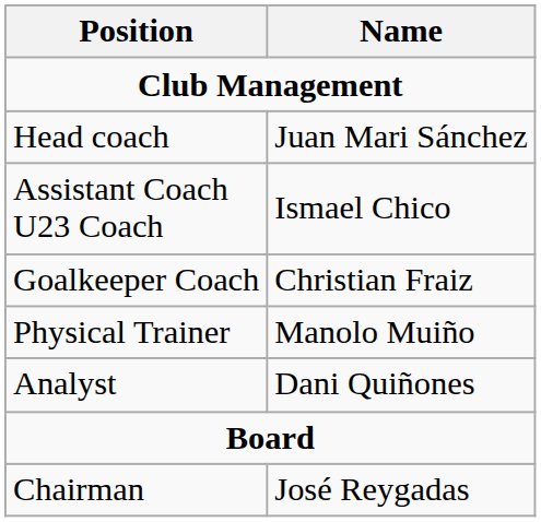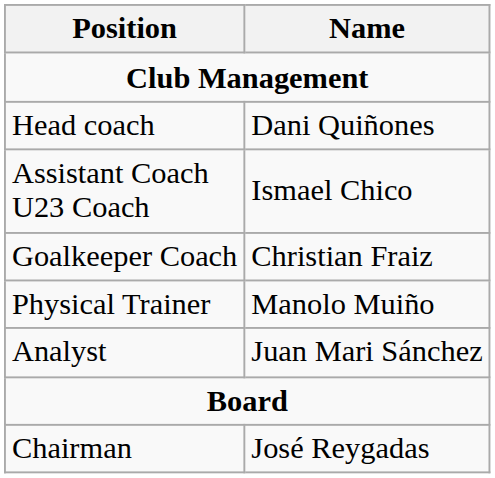Head coach | Name: Juan Mari Sánchez -> Dani Quiñones
Analyst | Name: Dani Quiñones -> Juan Mari Sánchez
